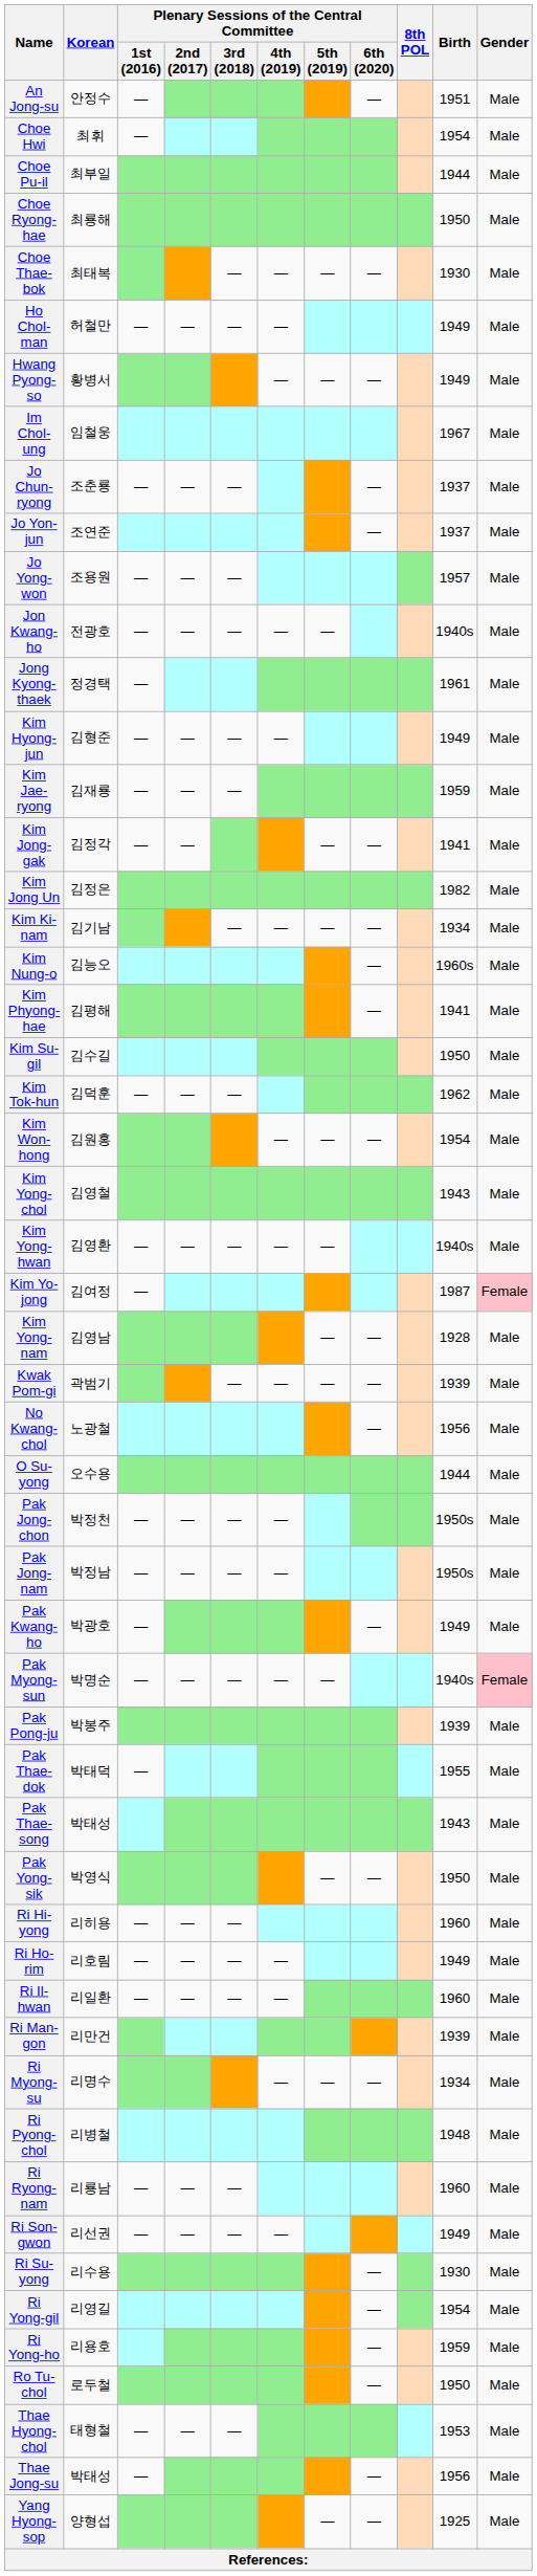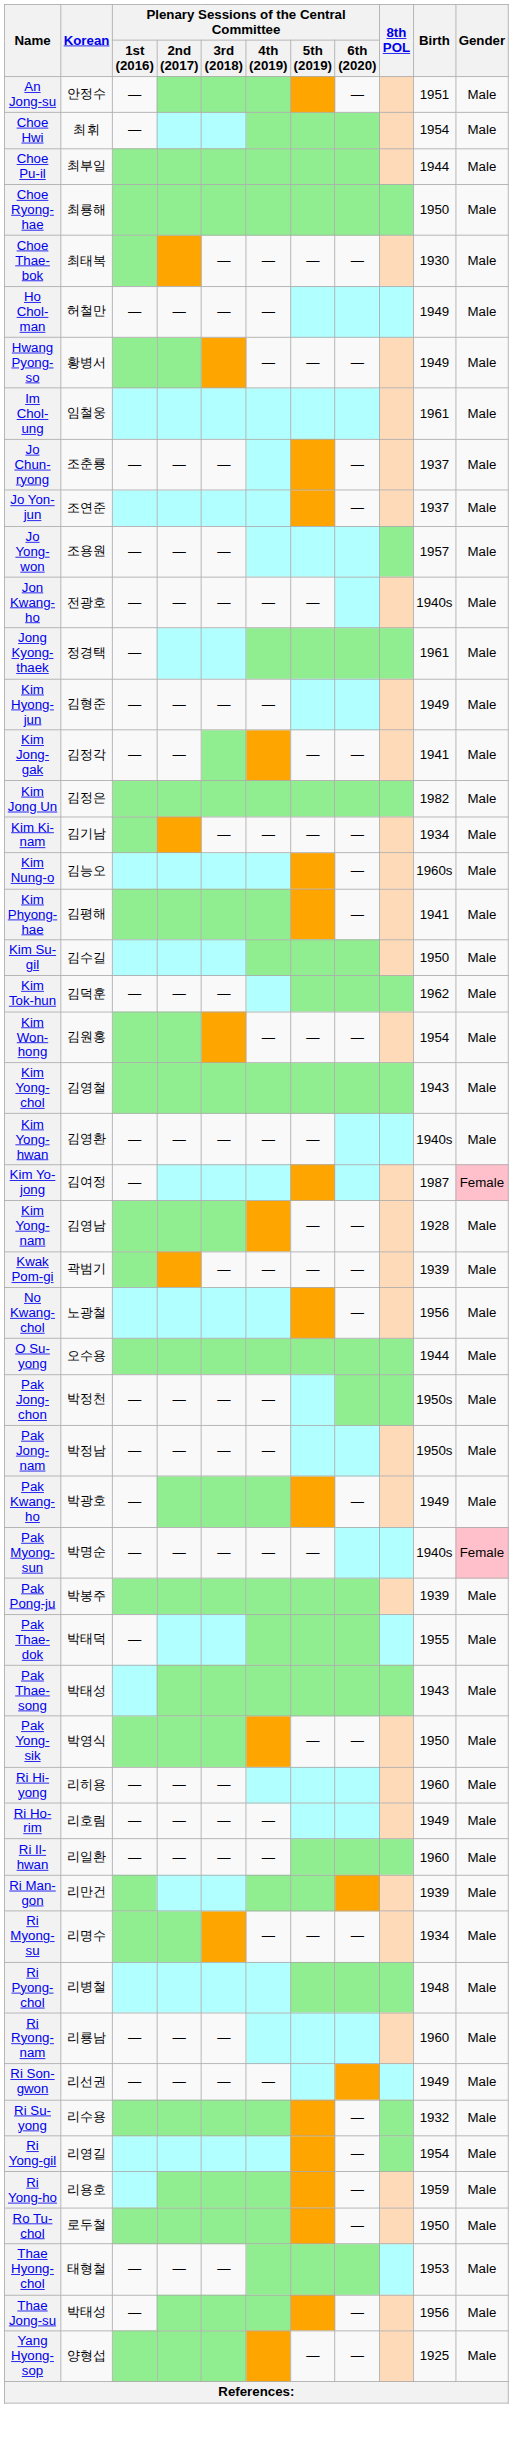Im Chol-ung | Birth: 1967 -> 1961
- row: Kim Jae-ryong | 김재룡 | — | — | — | 1959 | Male
Ri Su-yong | Birth: 1930 -> 1932
